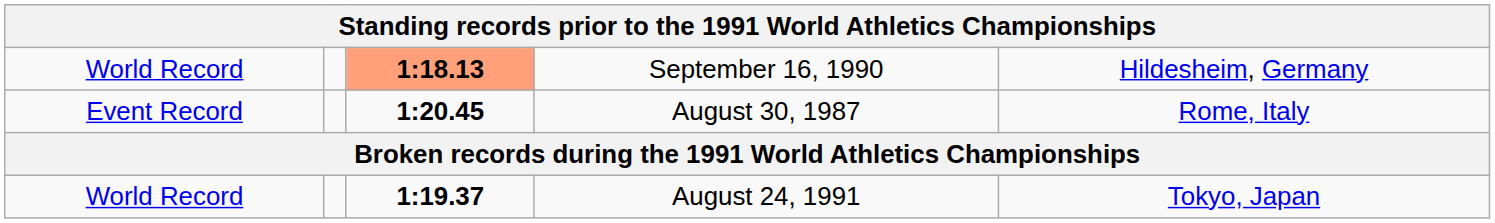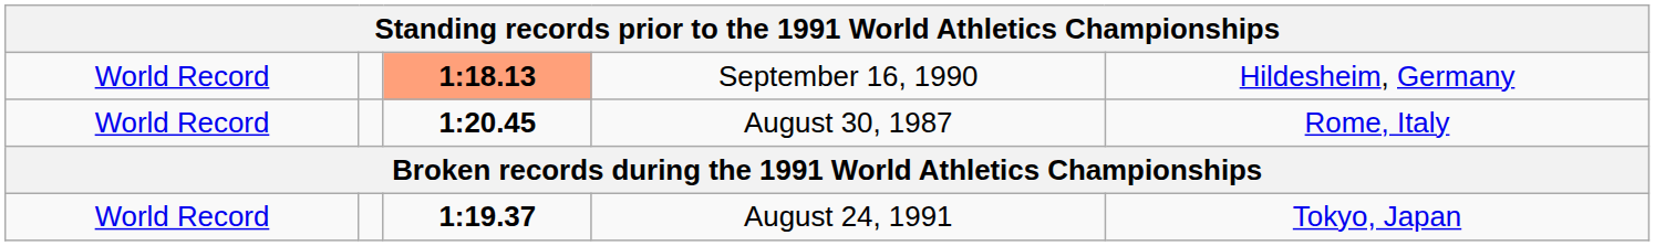August 30, 1987 | column 1: Event Record -> World Record
